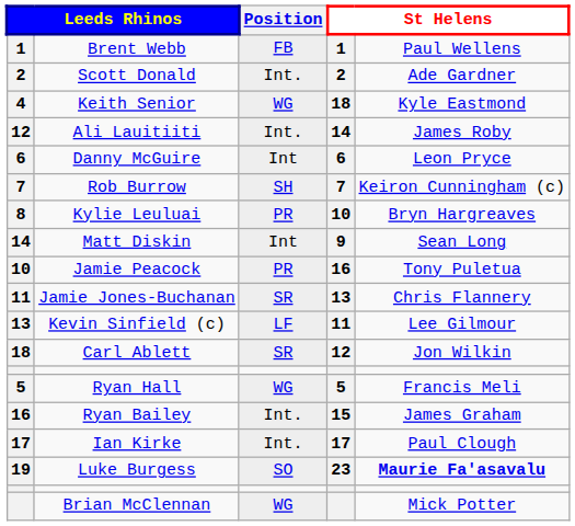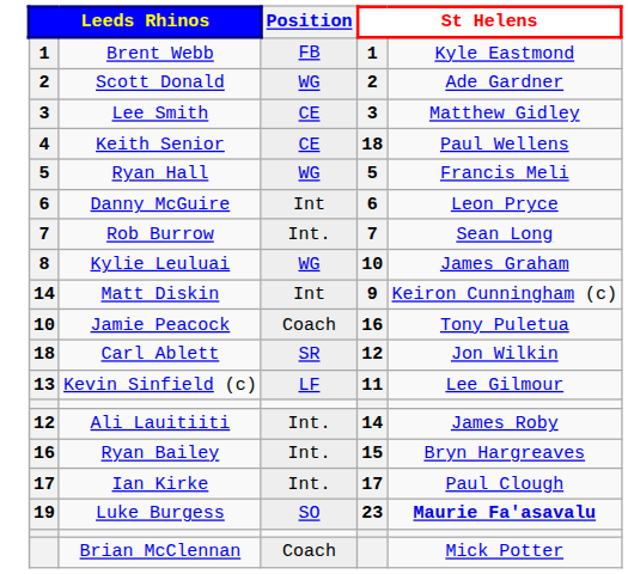Brent Webb | column 5: Paul Wellens -> Kyle Eastmond
Scott Donald | Position: Int. -> WG
+ row: 3 | Lee Smith | CE | 3 | Matthew Gidley
Keith Senior | Position: WG -> CE
Keith Senior | column 5: Kyle Eastmond -> Paul Wellens
rows swapped: Ryan Hall <-> Ali Lauitiiti
Rob Burrow | Position: SH -> Int.
Rob Burrow | column 5: Keiron Cunningham (c) -> Sean Long
Kylie Leuluai | Position: PR -> WG
Kylie Leuluai | column 5: Bryn Hargreaves -> James Graham
Matt Diskin | column 5: Sean Long -> Keiron Cunningham (c)
Jamie Peacock | Position: PR -> Coach
- row: 11 | Jamie Jones-Buchanan | SR | 13 | Chris Flannery
rows swapped: Carl Ablett <-> Kevin Sinfield (c)
Ryan Bailey | column 5: James Graham -> Bryn Hargreaves
Brian McClennan | Position: WG -> Coach
